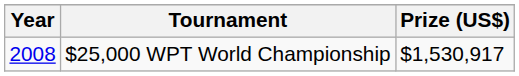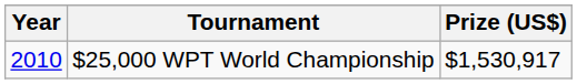$25,000 WPT World Championship | Year: 2008 -> 2010
